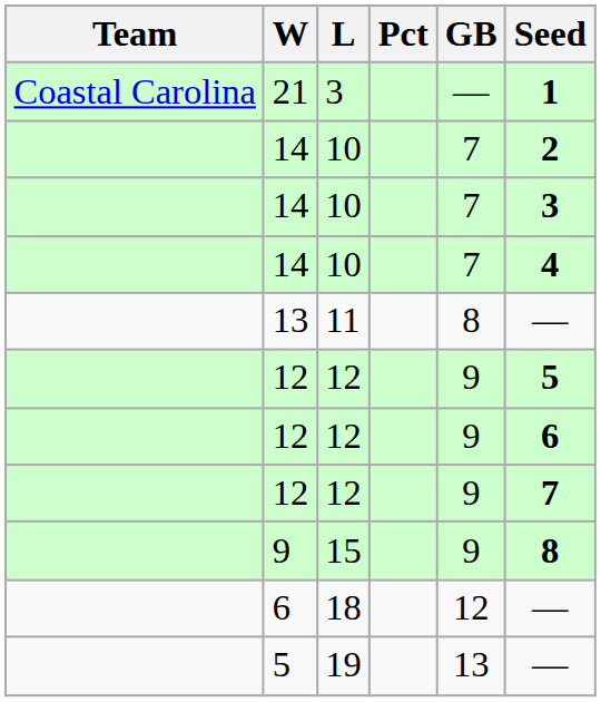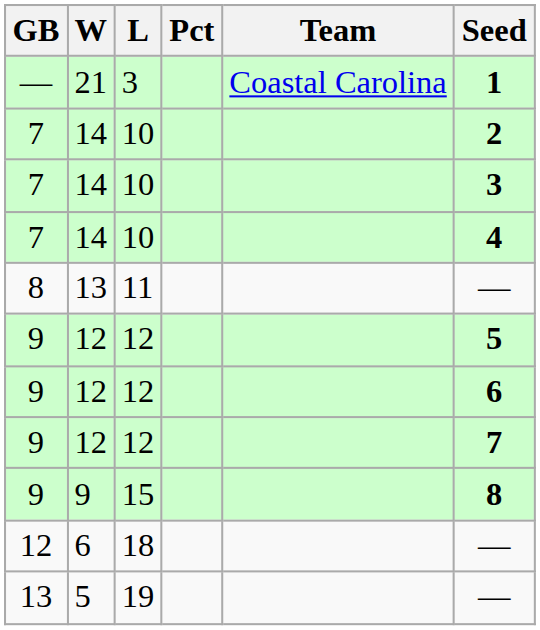columns swapped: Team <-> GB
